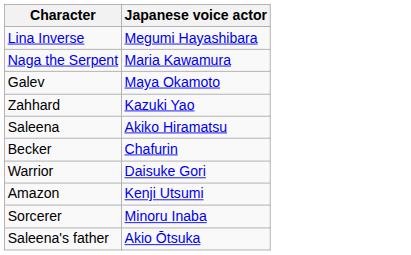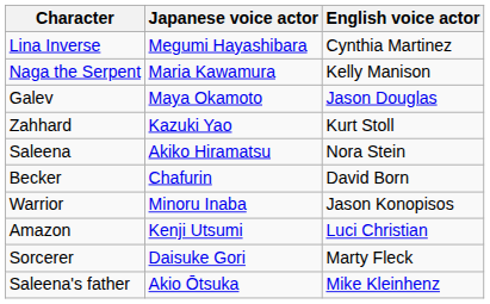+ column: English voice actor | Cynthia Martinez | Kelly Manison | Jason Douglas | Kurt Stoll | Nora Stein | David Born | Jason Konopisos | Luci Christian | Marty Fleck | Mike Kleinhenz
Warrior | Japanese voice actor: Daisuke Gori -> Minoru Inaba
Sorcerer | Japanese voice actor: Minoru Inaba -> Daisuke Gori
